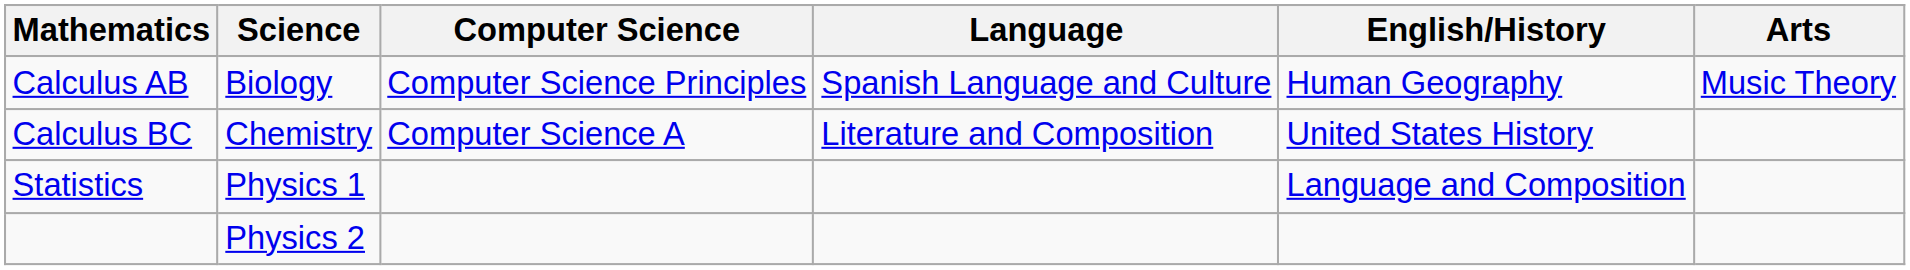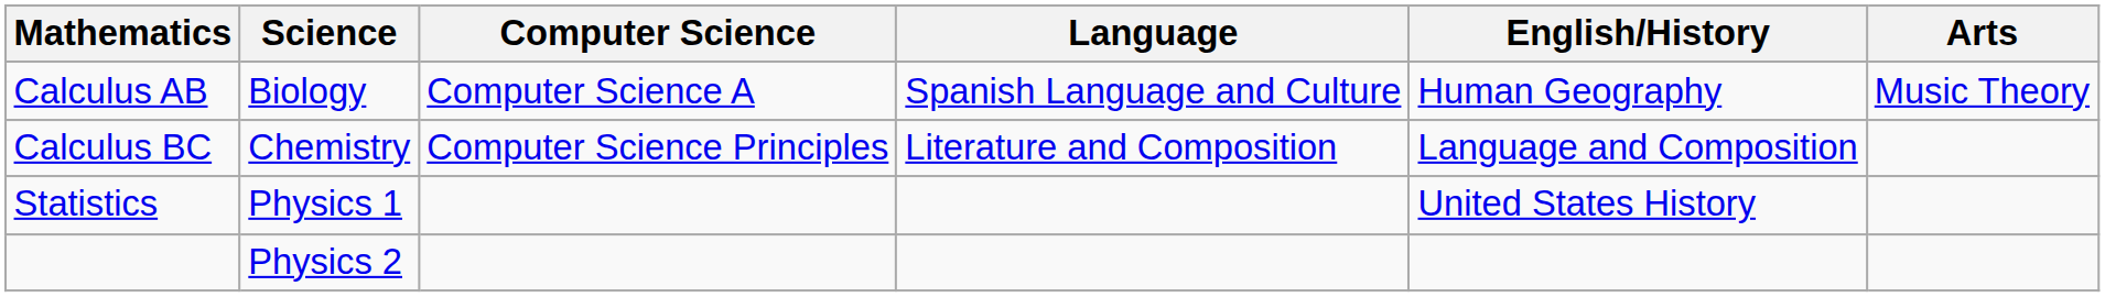Calculus AB | Computer Science: Computer Science Principles -> Computer Science A
Calculus BC | Computer Science: Computer Science A -> Computer Science Principles
Calculus BC | English/History: United States History -> Language and Composition
Statistics | English/History: Language and Composition -> United States History
